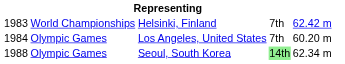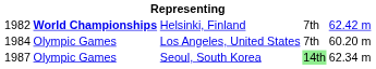Helsinki, Finland | column 1: 1983 -> 1982
Helsinki, Finland | column 2: normal -> bold
Seoul, South Korea | column 1: 1988 -> 1987
